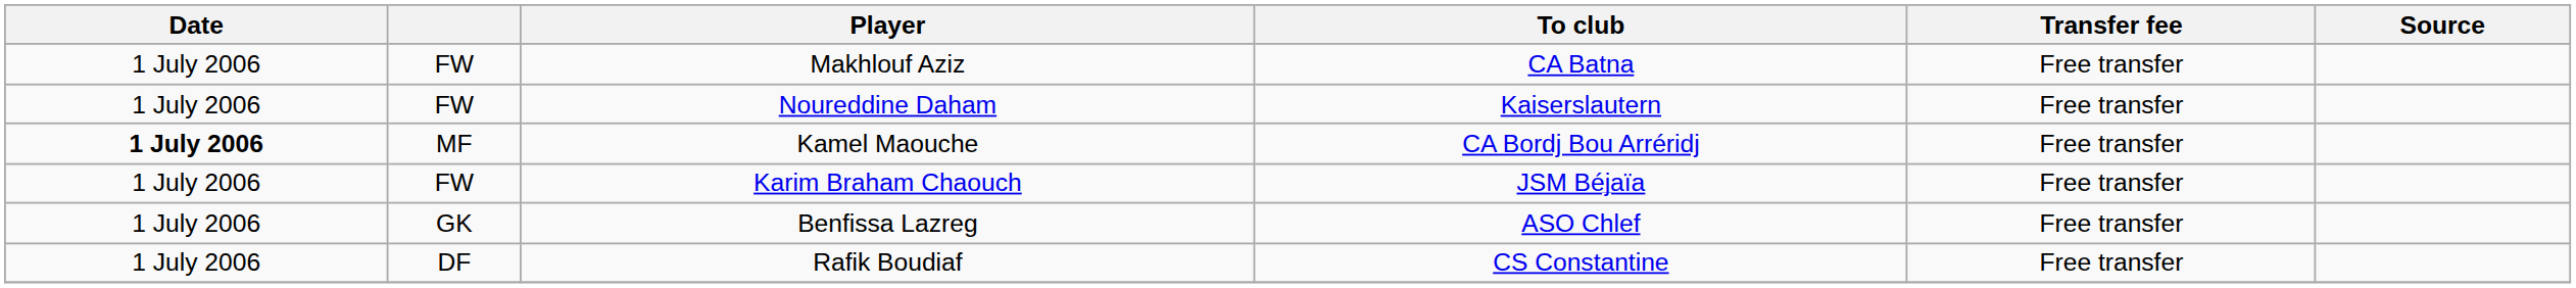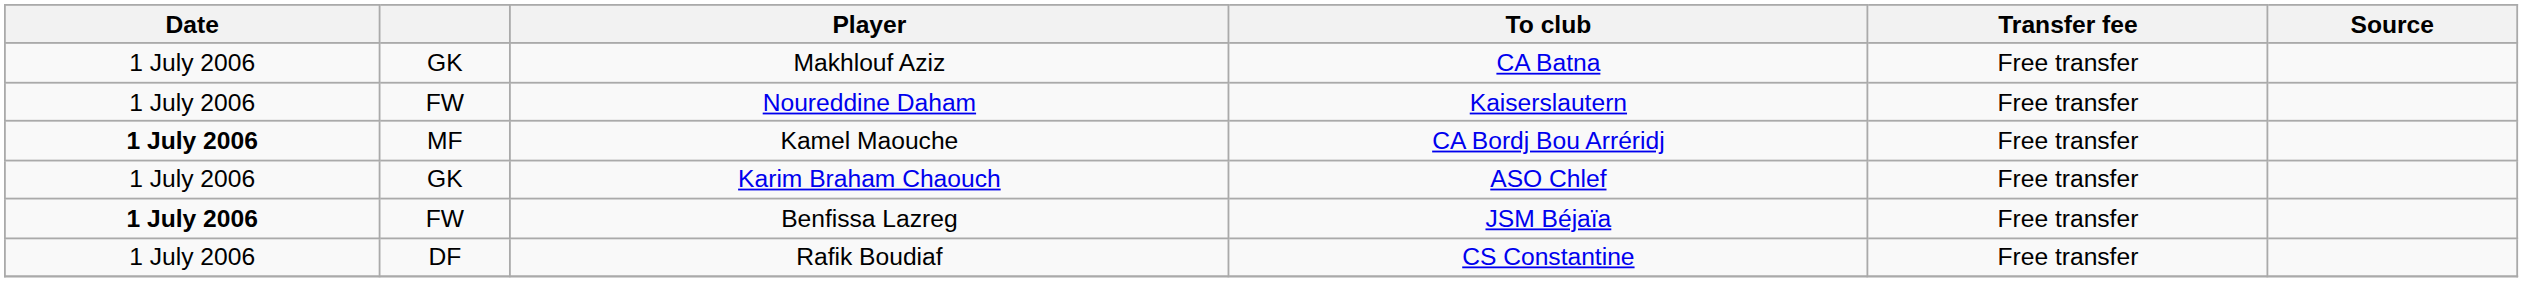Makhlouf Aziz | column 2: FW -> GK
Karim Braham Chaouch | column 2: FW -> GK
Karim Braham Chaouch | To club: JSM Béjaïa -> ASO Chlef
Benfissa Lazreg | Date: normal -> bold
Benfissa Lazreg | column 2: GK -> FW
Benfissa Lazreg | To club: ASO Chlef -> JSM Béjaïa
